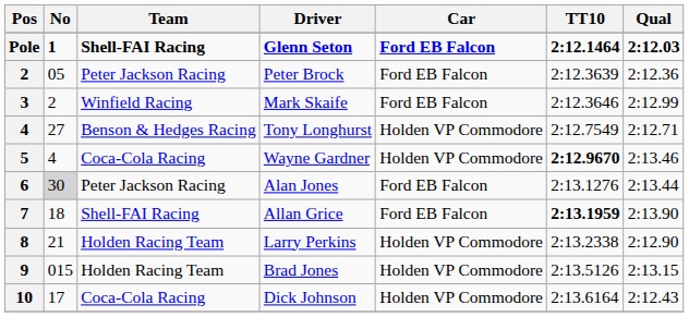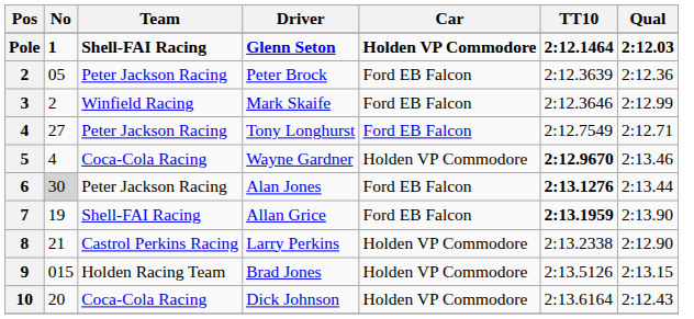Glenn Seton | Car: Ford EB Falcon -> Holden VP Commodore
Tony Longhurst | Team: Benson & Hedges Racing -> Peter Jackson Racing
Tony Longhurst | Car: Holden VP Commodore -> Ford EB Falcon
Alan Jones | TT10: normal -> bold
Allan Grice | No: 18 -> 19
Larry Perkins | Team: Holden Racing Team -> Castrol Perkins Racing
Dick Johnson | No: 17 -> 20
